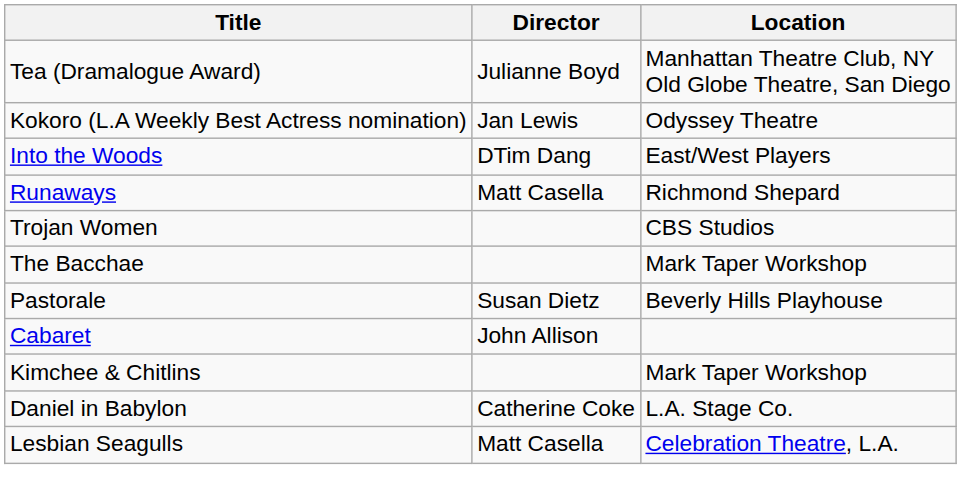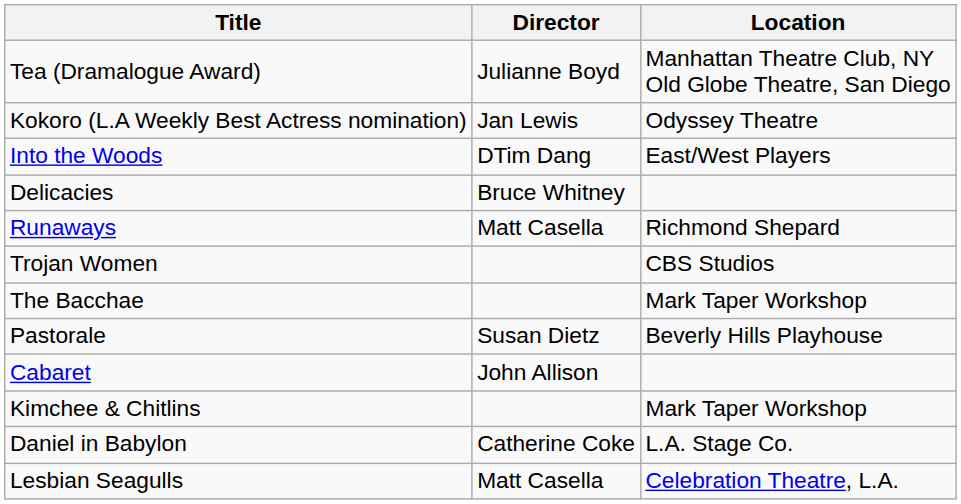+ row: Delicacies | Bruce Whitney
